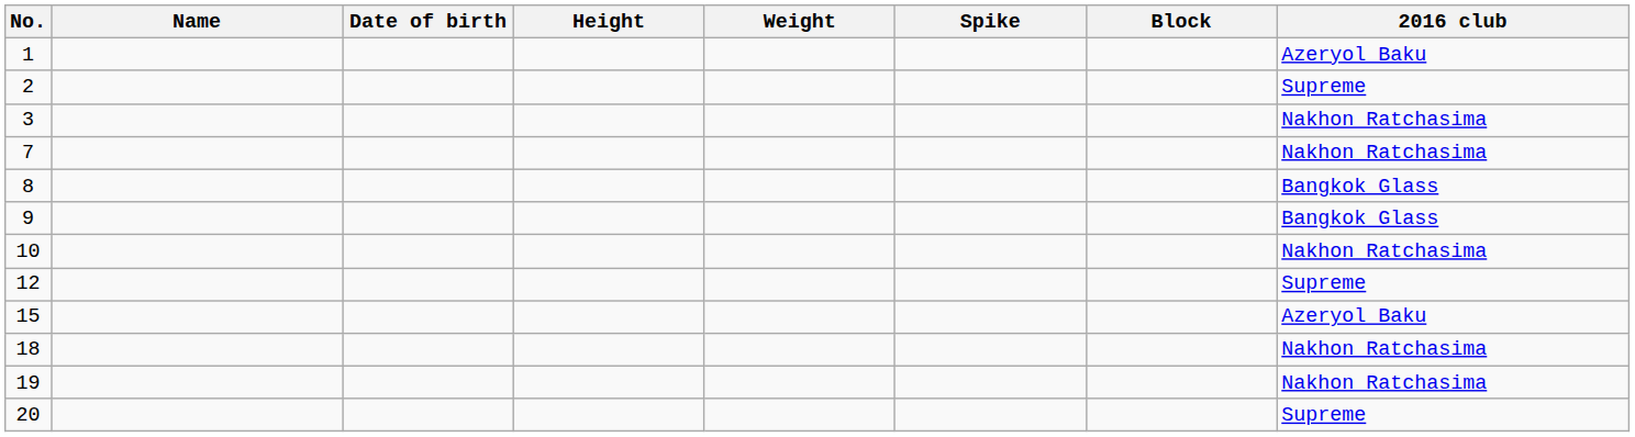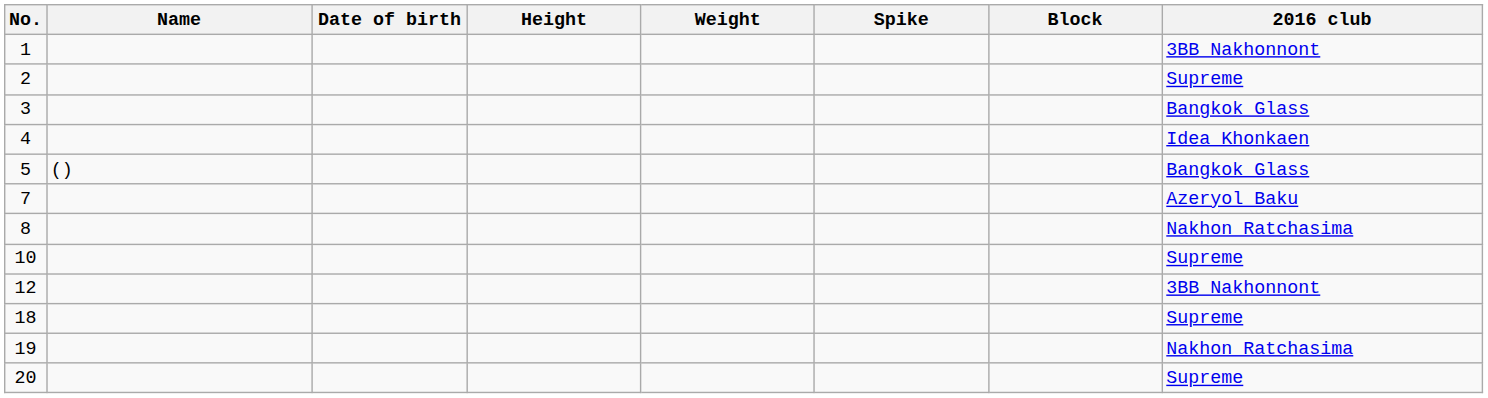1 | 2016 club: Azeryol Baku -> 3BB Nakhonnont
3 | 2016 club: Nakhon Ratchasima -> Bangkok Glass
+ row: 4 | Idea Khonkaen
+ row: 5 | () | Bangkok Glass
7 | 2016 club: Nakhon Ratchasima -> Azeryol Baku
8 | 2016 club: Bangkok Glass -> Nakhon Ratchasima
- row: 9 | Bangkok Glass
10 | 2016 club: Nakhon Ratchasima -> Supreme
12 | 2016 club: Supreme -> 3BB Nakhonnont
- row: 15 | Azeryol Baku
18 | 2016 club: Nakhon Ratchasima -> Supreme
